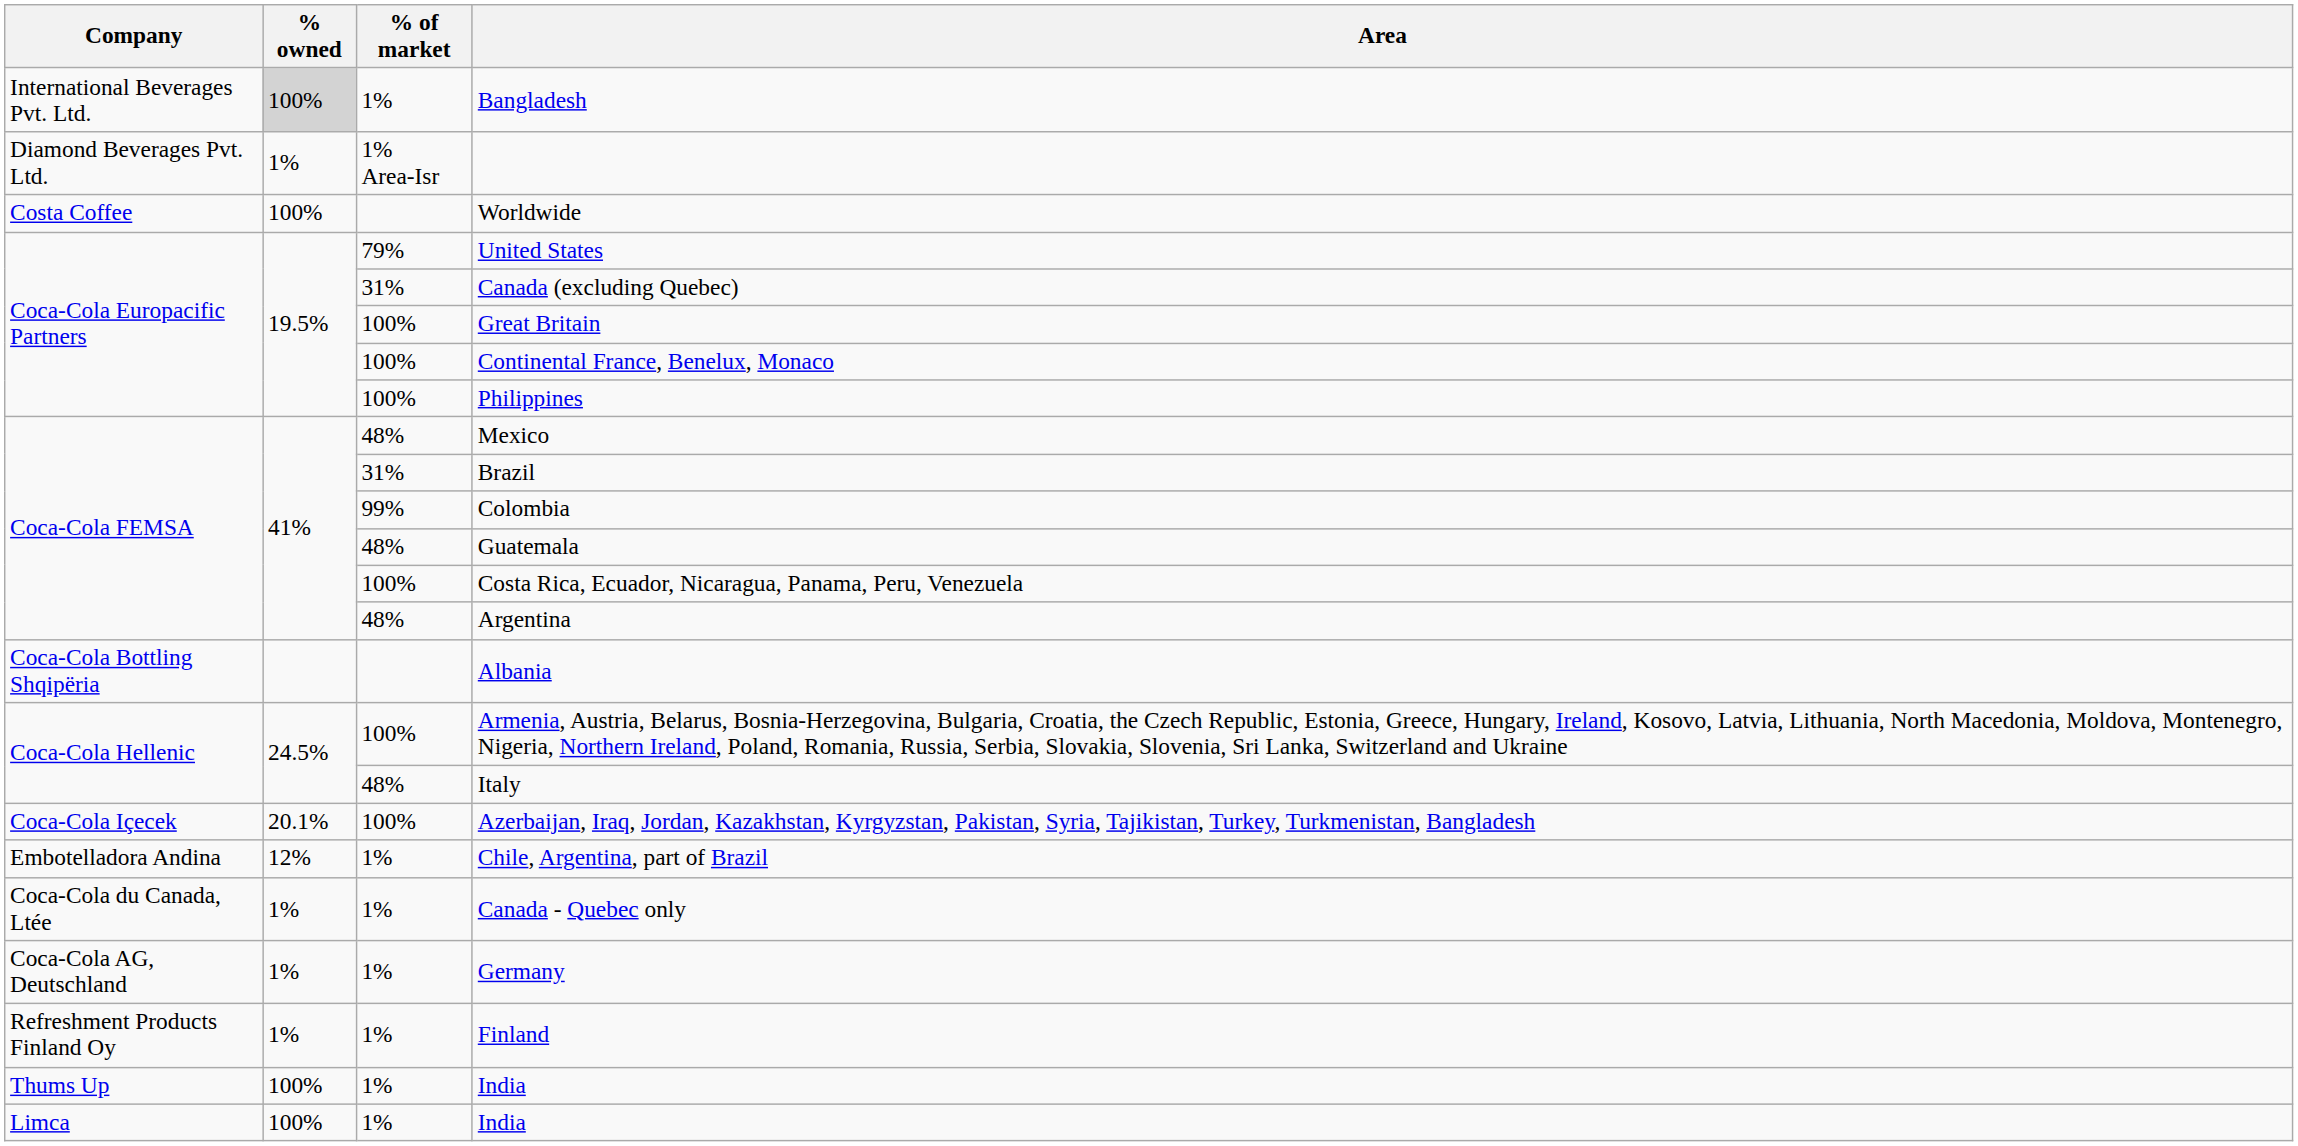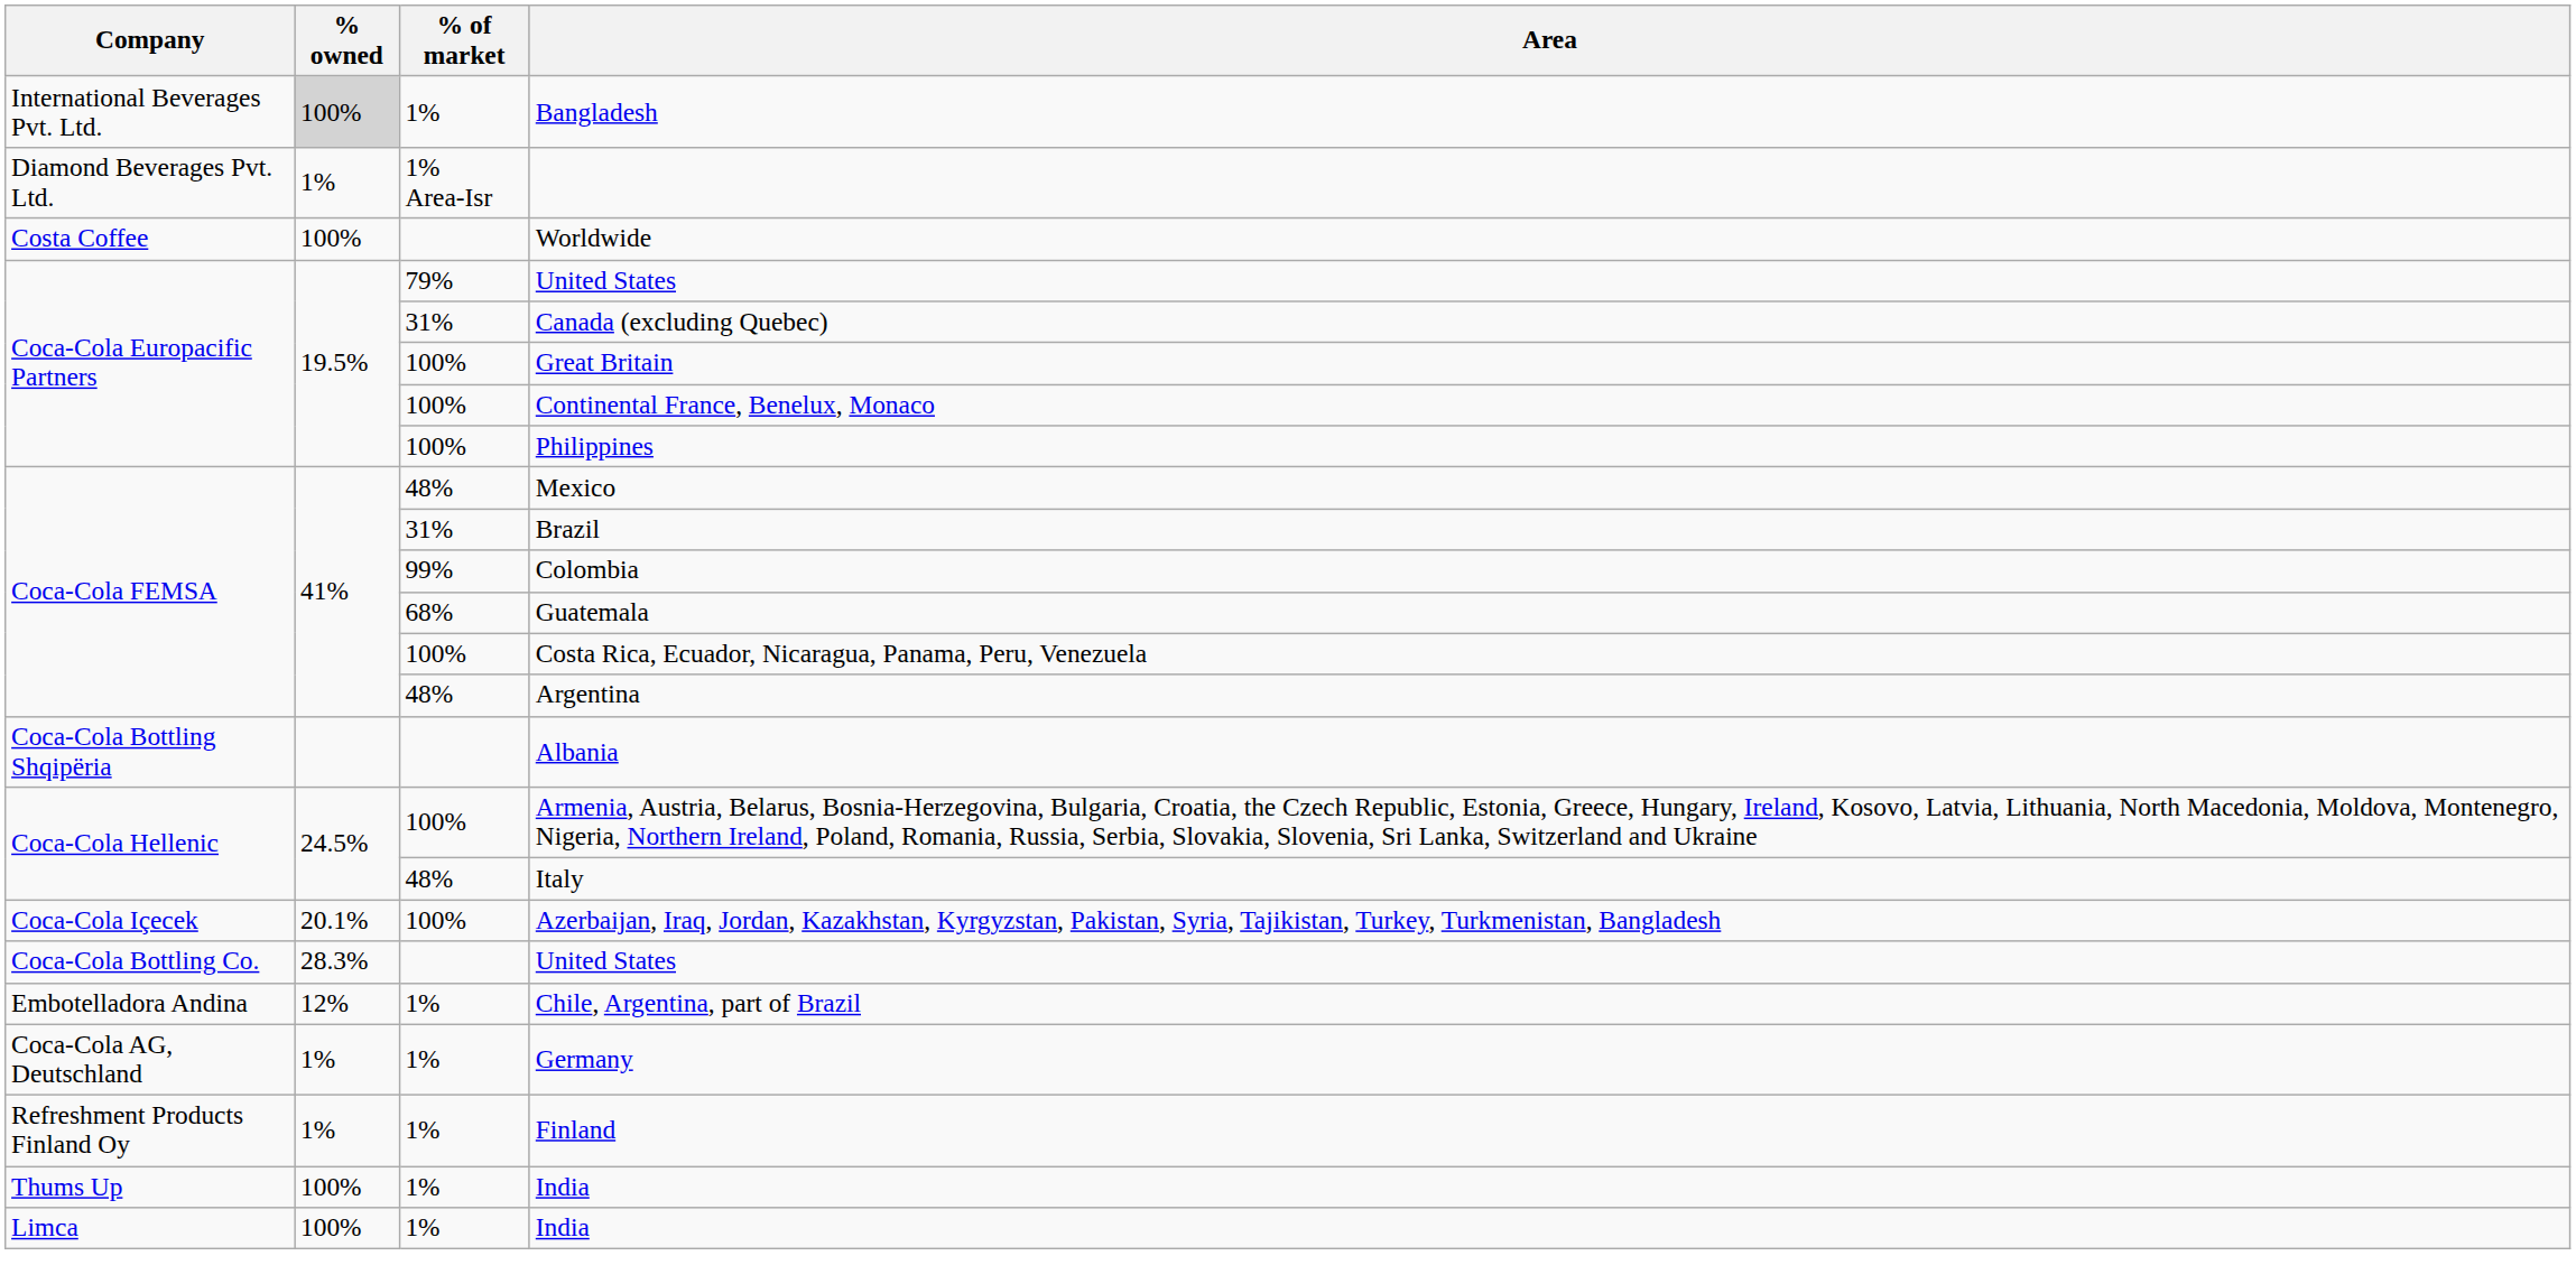Guatemala | % of market: 48% -> 68%
+ row: Coca-Cola Bottling Co. | 28.3% | United States
- row: Coca-Cola du Canada, Ltée | 1% | 1% | Canada - Quebec only
